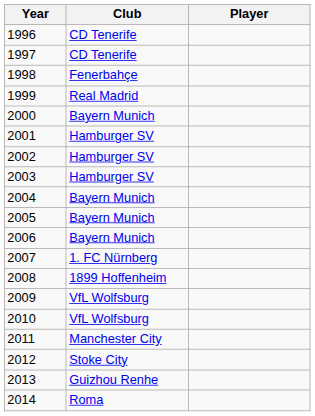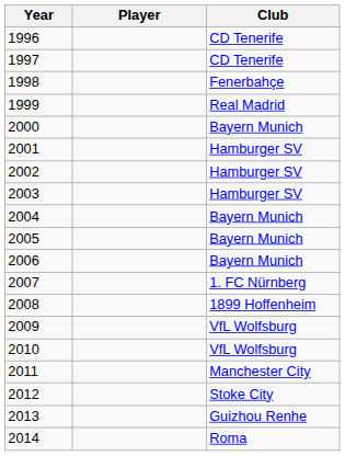columns swapped: Player <-> Club
